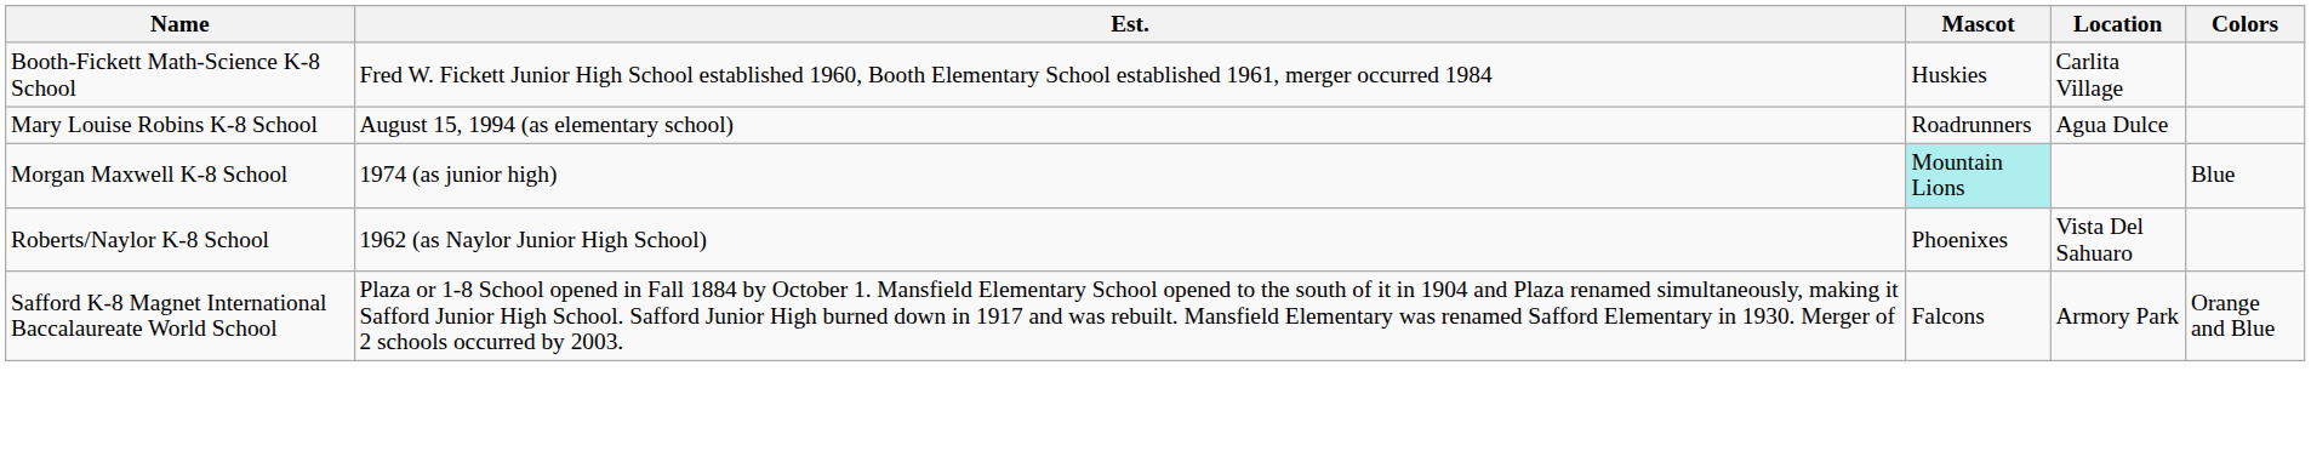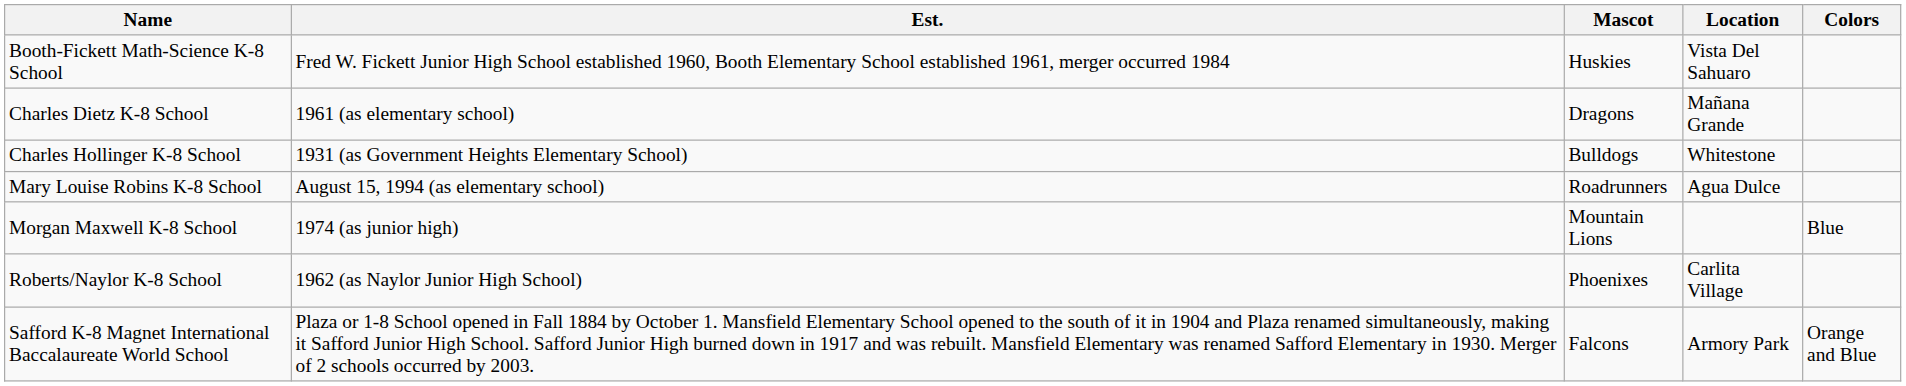Booth-Fickett Math-Science K-8 School | Location: Carlita Village -> Vista Del Sahuaro
+ row: Charles Dietz K-8 School | 1961 (as elementary school) | Dragons | Mañana Grande
+ row: Charles Hollinger K-8 School | 1931 (as Government Heights Elementary School) | Bulldogs | Whitestone
Morgan Maxwell K-8 School | Mascot: paleturquoise background -> no background
Roberts/Naylor K-8 School | Location: Vista Del Sahuaro -> Carlita Village
